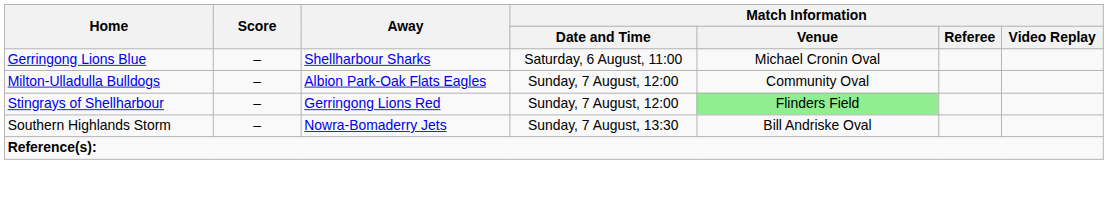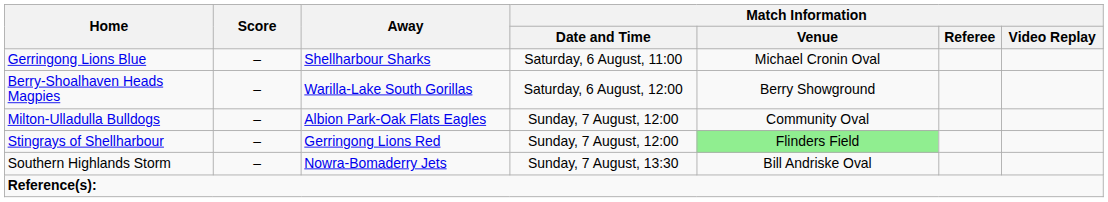+ row: Berry-Shoalhaven Heads Magpies | – | Warilla-Lake South Gorillas | Saturday, 6 August, 12:00 | Berry Showground
